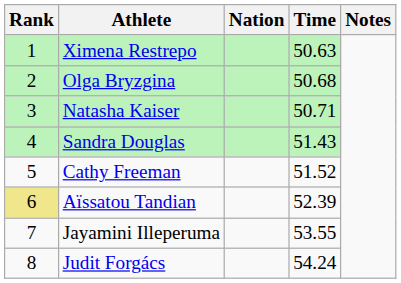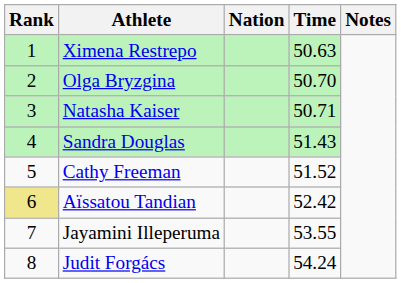Olga Bryzgina | Time: 50.68 -> 50.70
Aïssatou Tandian | Time: 52.39 -> 52.42
